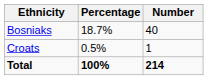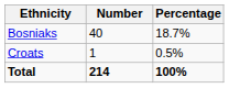columns swapped: Number <-> Percentage
